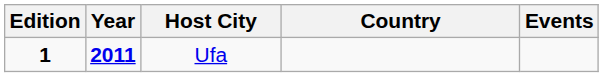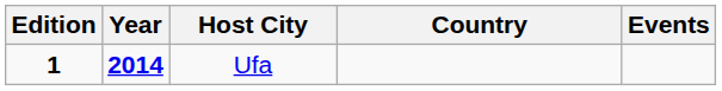Ufa | Year: 2011 -> 2014
